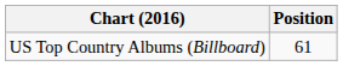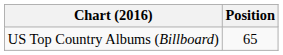US Top Country Albums (Billboard) | Position: 61 -> 65
